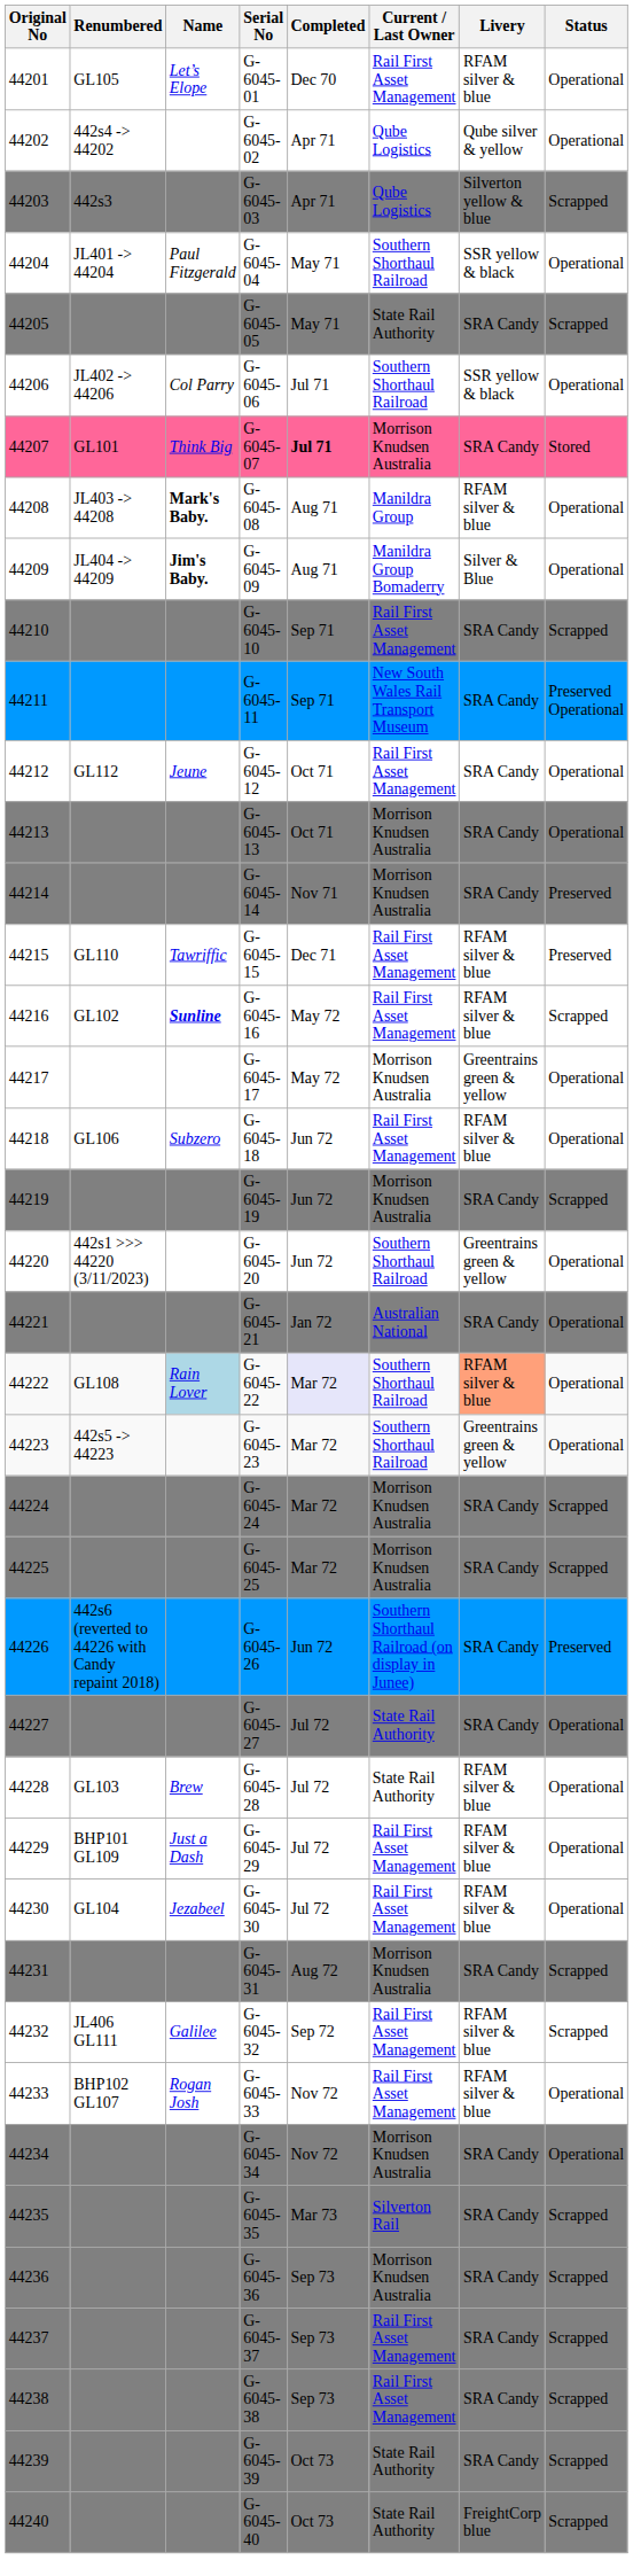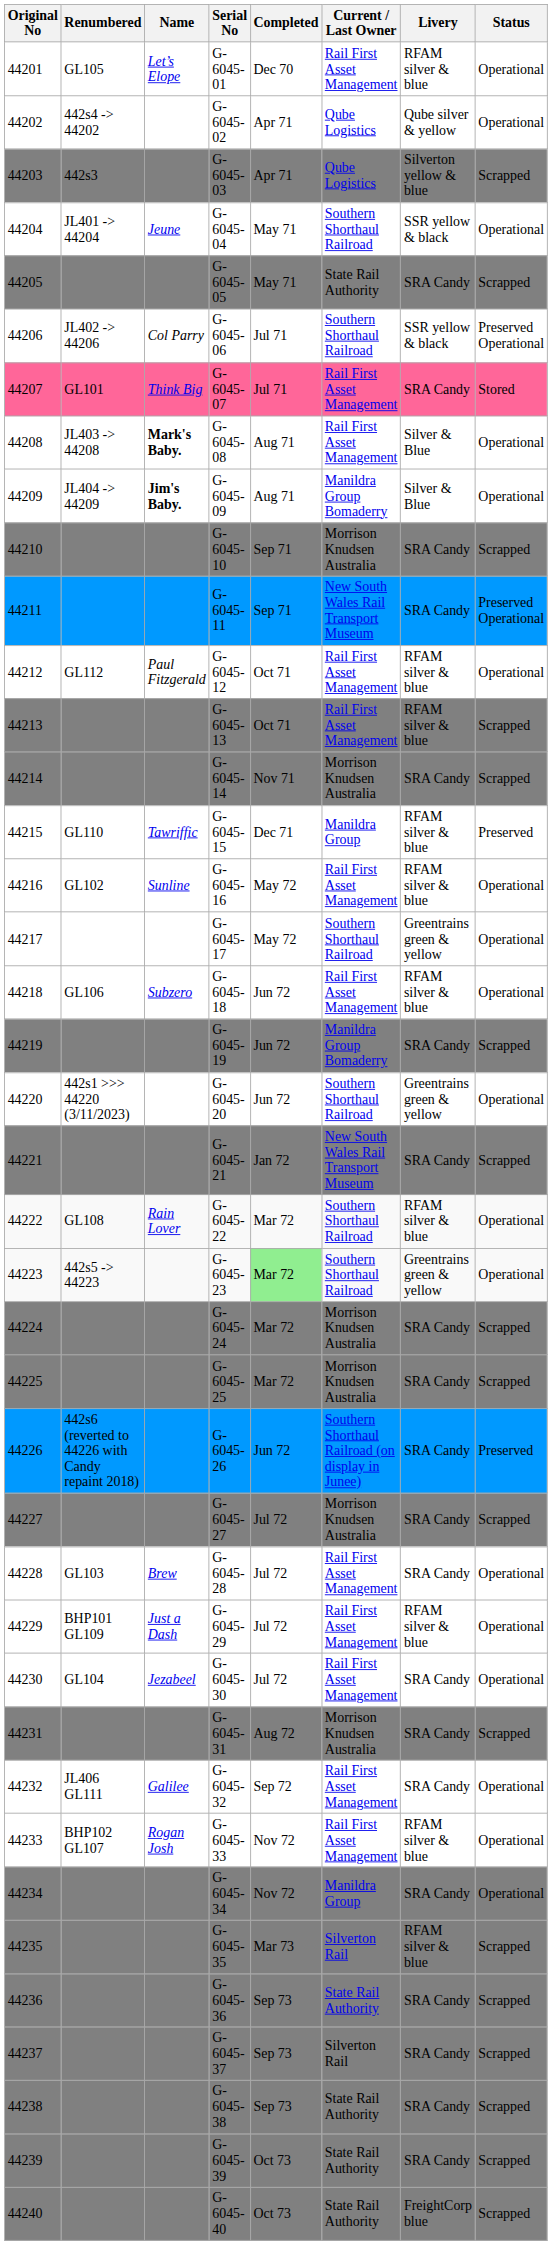44204 | Name: Paul Fitzgerald -> Jeune
44206 | Status: Operational -> Preserved Operational
44207 | Completed: bold -> normal
44207 | Current / Last Owner: Morrison Knudsen Australia -> Rail First Asset Management
44208 | Current / Last Owner: Manildra Group -> Rail First Asset Management
44208 | Livery: RFAM silver & blue -> Silver & Blue
44210 | Current / Last Owner: Rail First Asset Management -> Morrison Knudsen Australia
44212 | Name: Jeune -> Paul Fitzgerald
44212 | Livery: SRA Candy -> RFAM silver & blue
44213 | Current / Last Owner: Morrison Knudsen Australia -> Rail First Asset Management
44213 | Livery: SRA Candy -> RFAM silver & blue
44213 | Status: Operational -> Scrapped
44214 | Status: Preserved -> Scrapped
44215 | Current / Last Owner: Rail First Asset Management -> Manildra Group
44216 | Name: bold -> normal
44216 | Status: Scrapped -> Operational
44217 | Current / Last Owner: Morrison Knudsen Australia -> Southern Shorthaul Railroad
44219 | Current / Last Owner: Morrison Knudsen Australia -> Manildra Group Bomaderry
44221 | Current / Last Owner: Australian National -> New South Wales Rail Transport Museum
44221 | Status: Operational -> Scrapped
44222 | Name: lightblue background -> no background
44222 | Completed: lavender background -> no background
44222 | Livery: lightsalmon background -> no background
44223 | Completed: no background -> lightgreen background
44227 | Current / Last Owner: State Rail Authority -> Morrison Knudsen Australia
44227 | Status: Operational -> Scrapped
44228 | Current / Last Owner: State Rail Authority -> Rail First Asset Management
44228 | Livery: RFAM silver & blue -> SRA Candy
44230 | Livery: RFAM silver & blue -> SRA Candy
44232 | Livery: RFAM silver & blue -> SRA Candy
44232 | Status: Scrapped -> Operational
44234 | Current / Last Owner: Morrison Knudsen Australia -> Manildra Group
44235 | Livery: SRA Candy -> RFAM silver & blue
44236 | Current / Last Owner: Morrison Knudsen Australia -> State Rail Authority
44237 | Current / Last Owner: Rail First Asset Management -> Silverton Rail
44238 | Current / Last Owner: Rail First Asset Management -> State Rail Authority
